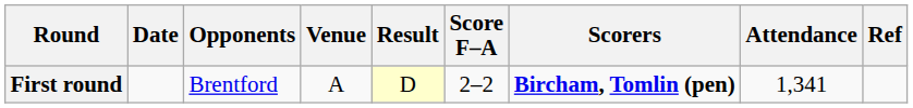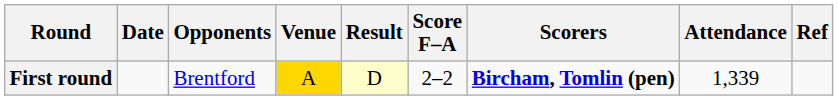First round | Venue: no background -> gold background
First round | Attendance: 1,341 -> 1,339
